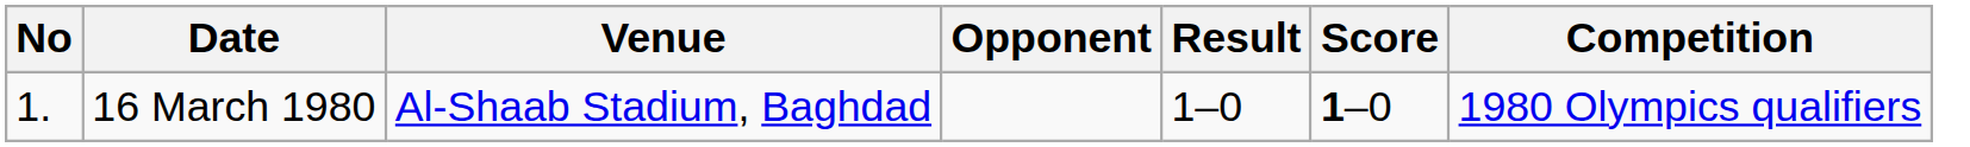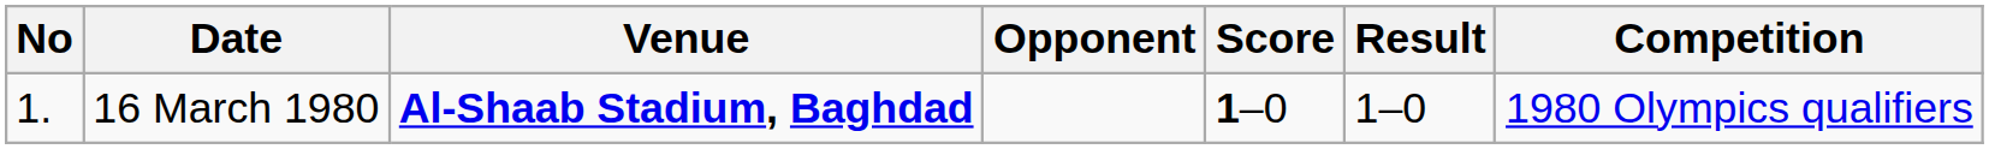columns swapped: Score <-> Result
16 March 1980 | Venue: normal -> bold
